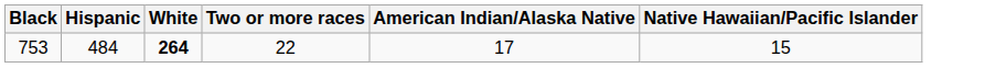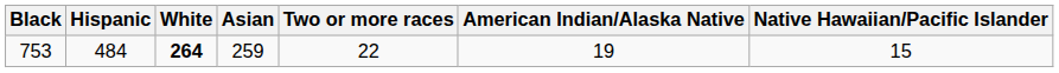+ column: Asian | 259
753 | American Indian/Alaska Native: 17 -> 19
